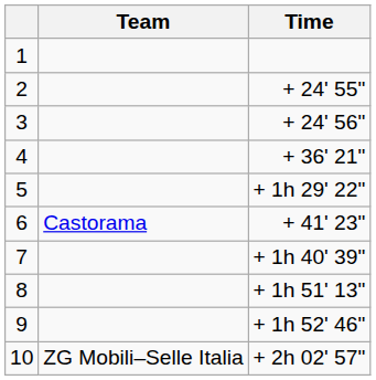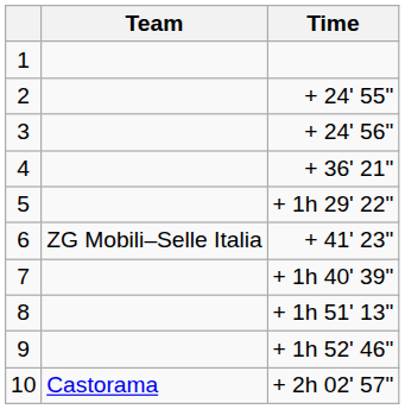6 | Team: Castorama -> ZG Mobili–Selle Italia
10 | Team: ZG Mobili–Selle Italia -> Castorama
